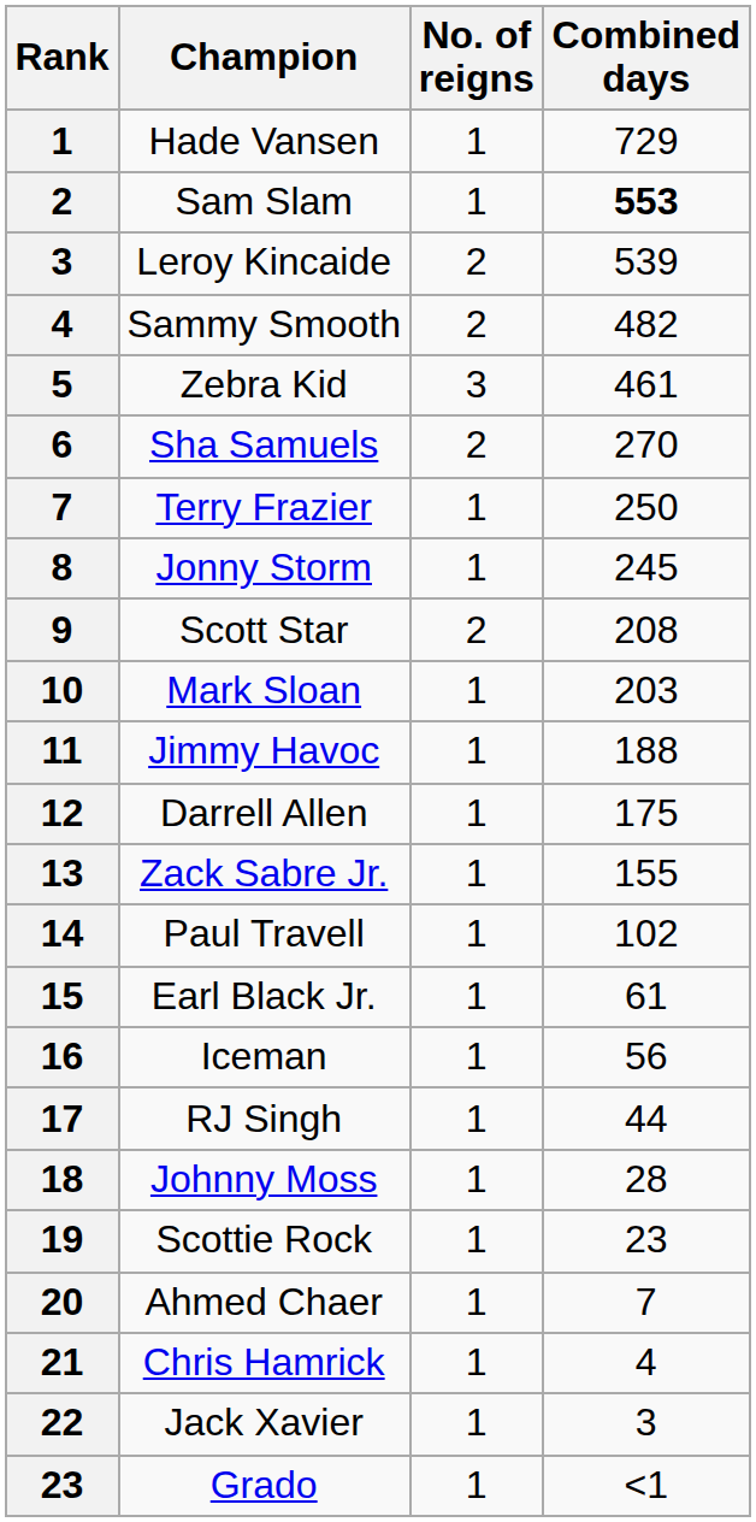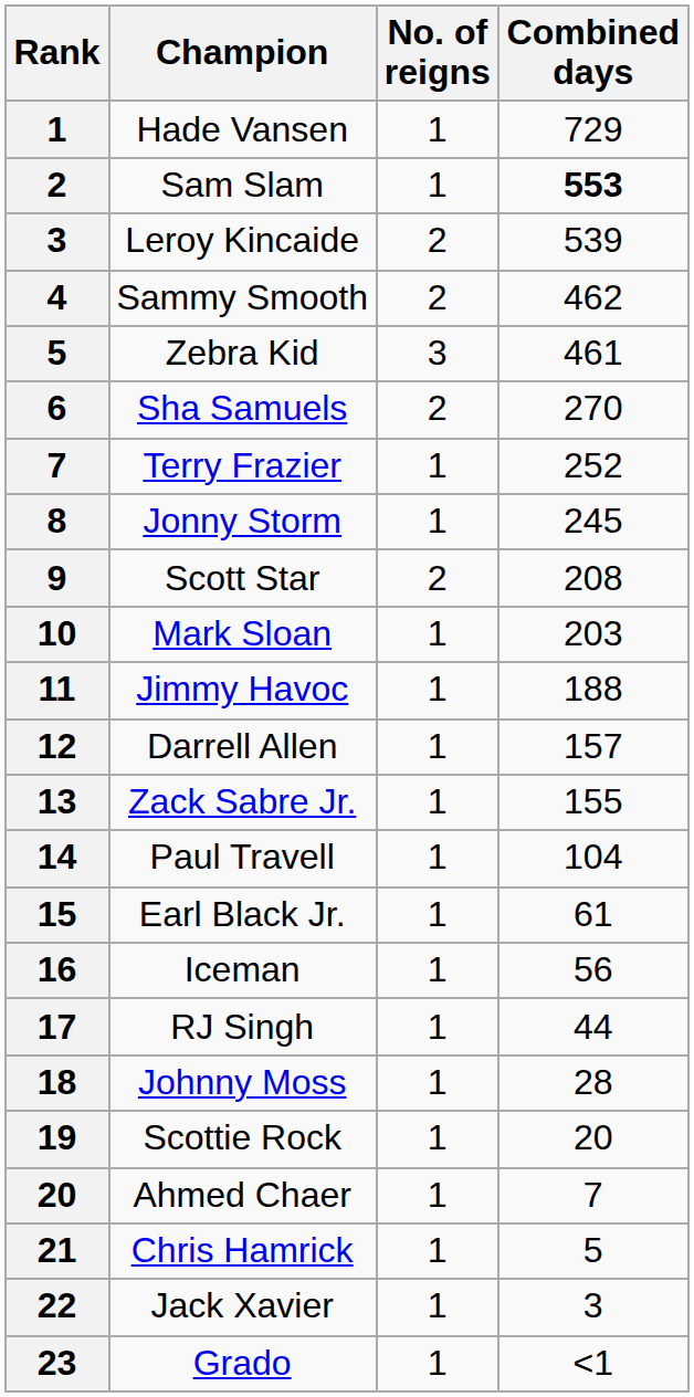Sammy Smooth | Combined days: 482 -> 462
Terry Frazier | Combined days: 250 -> 252
Darrell Allen | Combined days: 175 -> 157
Paul Travell | Combined days: 102 -> 104
Scottie Rock | Combined days: 23 -> 20
Chris Hamrick | Combined days: 4 -> 5
